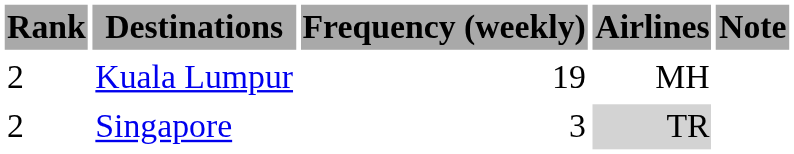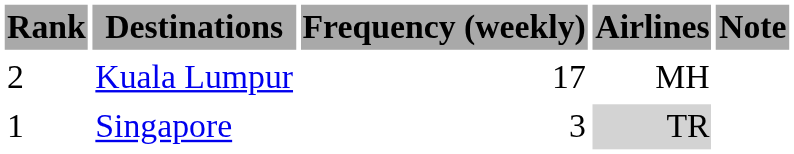Kuala Lumpur | Frequency (weekly): 19 -> 17
Singapore | Rank: 2 -> 1
